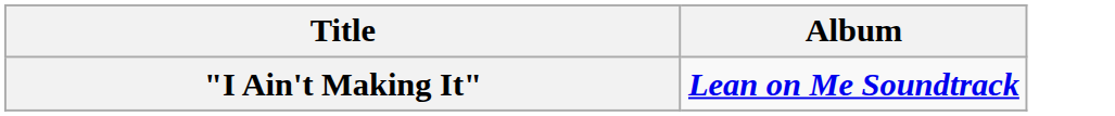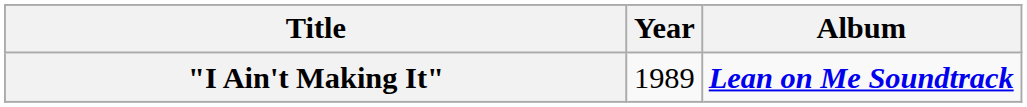+ column: Year | 1989
